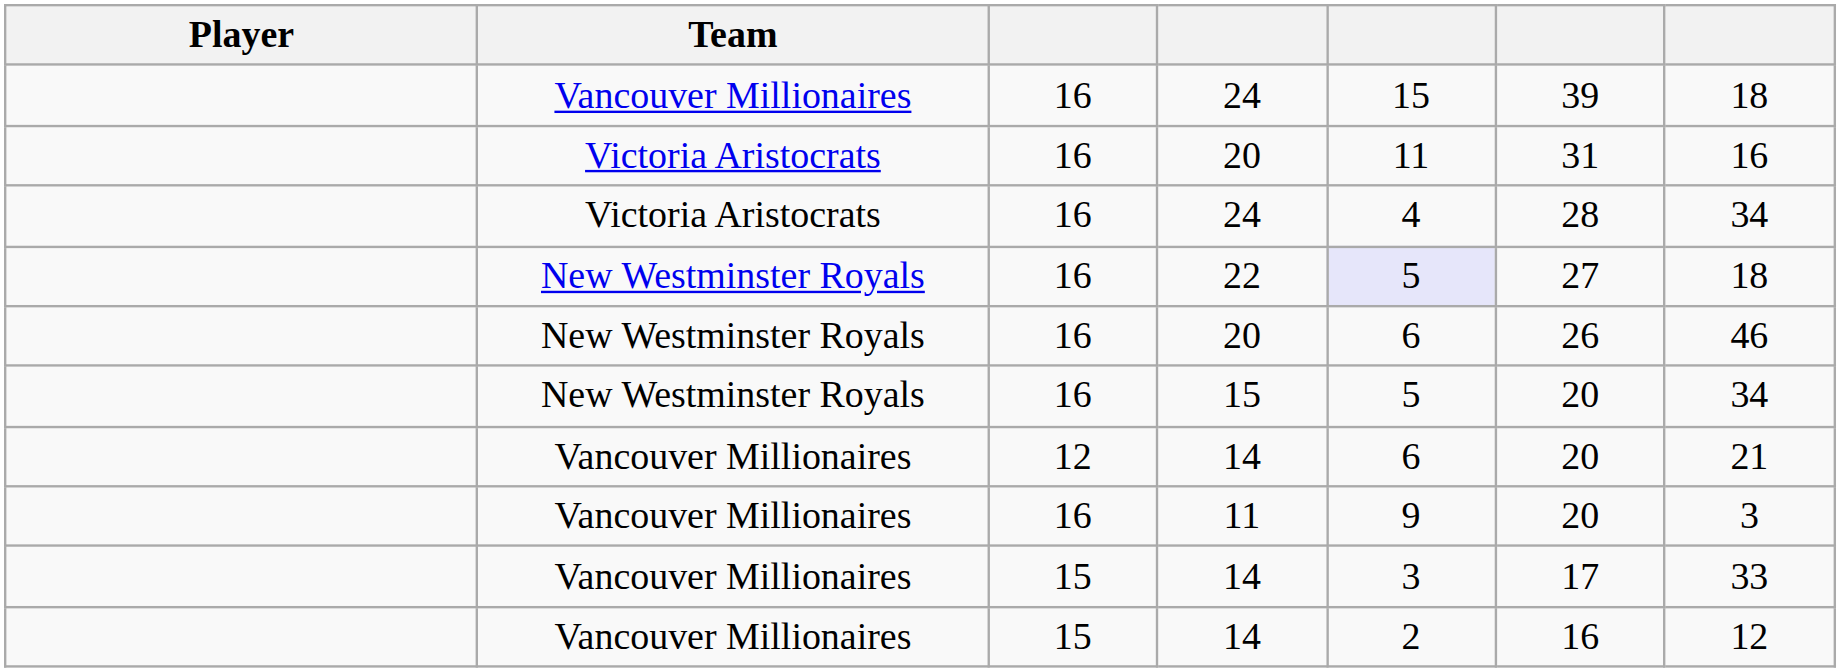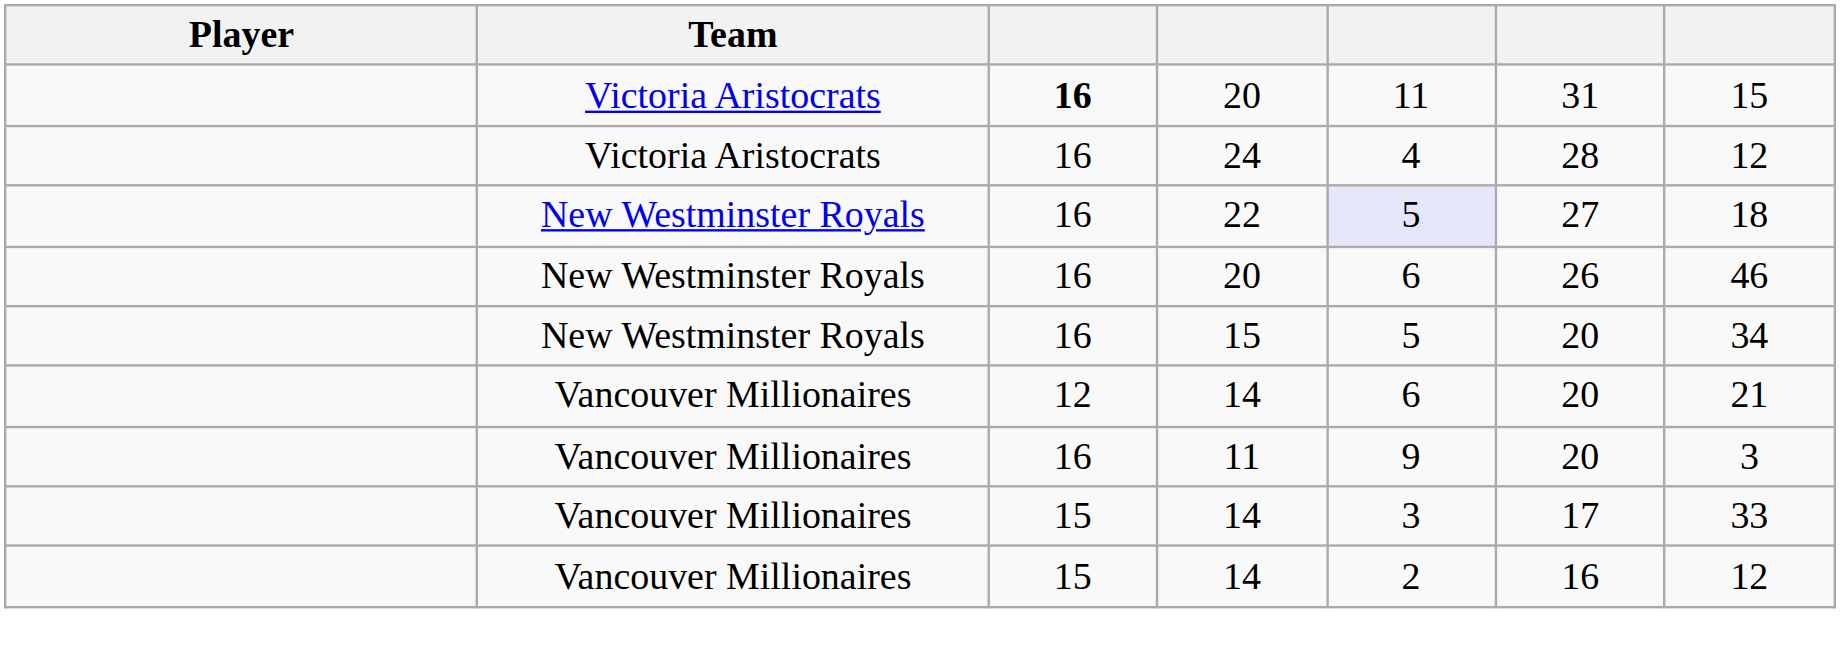- row: Vancouver Millionaires | 16 | 24 | 15 | 39 | 18
Victoria Aristocrats / 20 | column 3: normal -> bold
Victoria Aristocrats / 20 | column 7: 16 -> 15
Victoria Aristocrats / 24 | column 7: 34 -> 12
